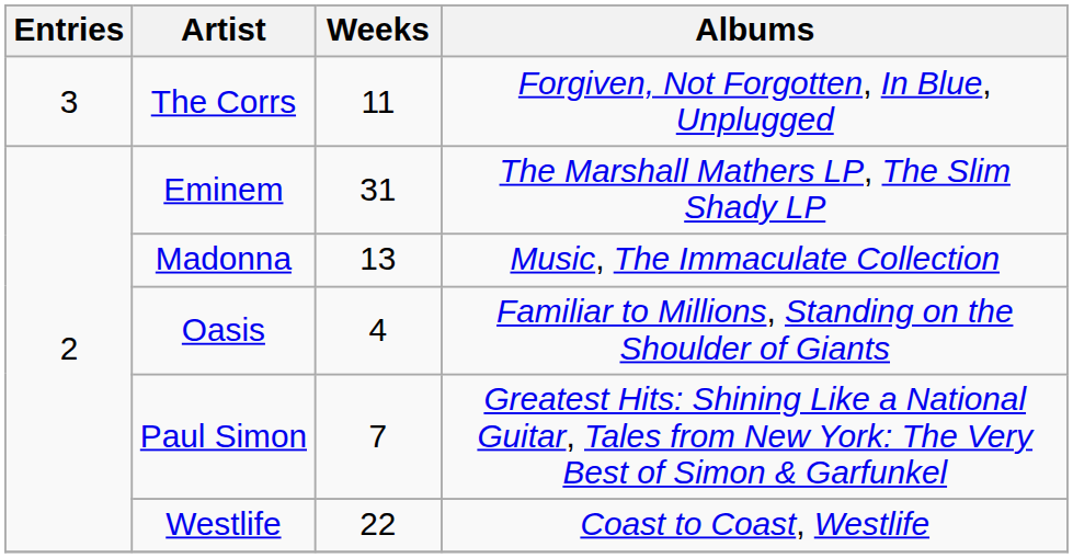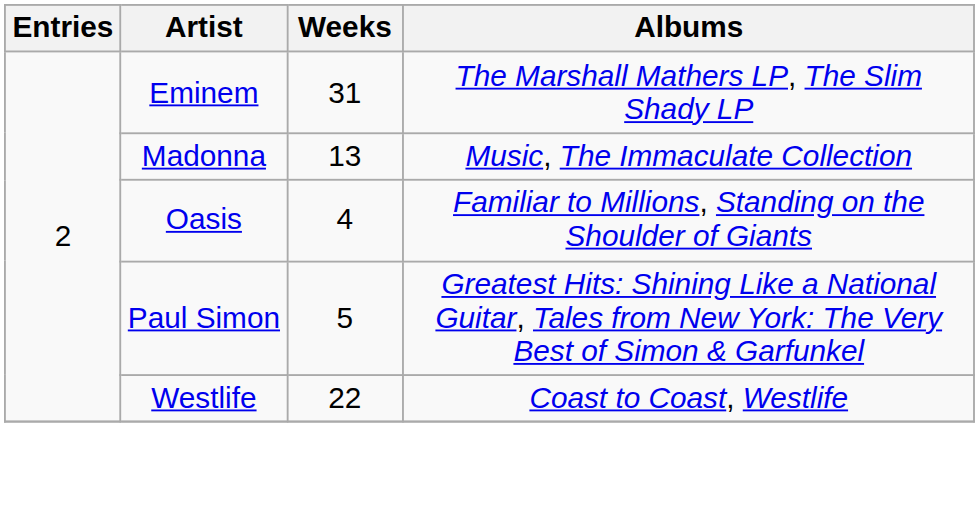- row: 3 | The Corrs | 11 | Forgiven, Not Forgotten, In Blue, Unplugged
Paul Simon | Weeks: 7 -> 5
